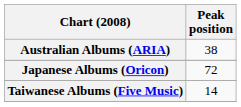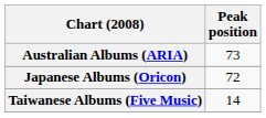Australian Albums (ARIA) | Peak position: 38 -> 73
